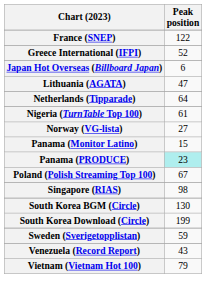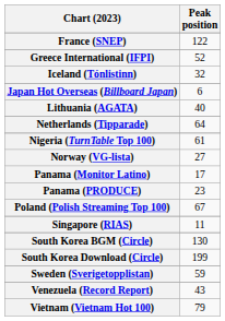+ row: Iceland (Tónlistinn) | 32
Lithuania (AGATA) | Peak position: 47 -> 40
Panama (Monitor Latino) | Peak position: 15 -> 17
Panama (PRODUCE) | Peak position: paleturquoise background -> no background
Singapore (RIAS) | Peak position: 98 -> 11
